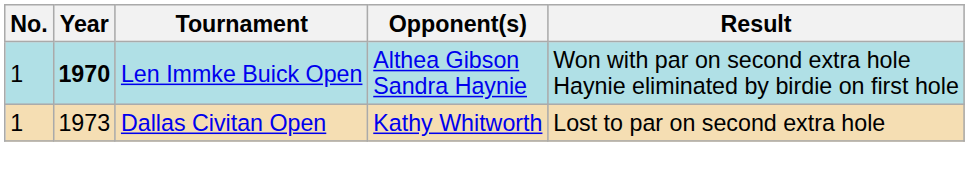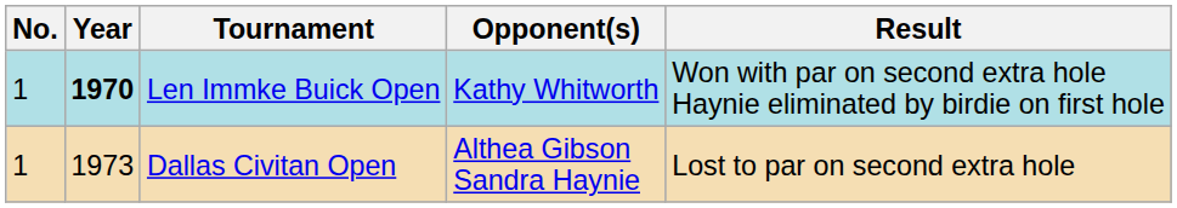Len Immke Buick Open | Opponent(s): Althea Gibson Sandra Haynie -> Kathy Whitworth
Dallas Civitan Open | Opponent(s): Kathy Whitworth -> Althea Gibson Sandra Haynie
